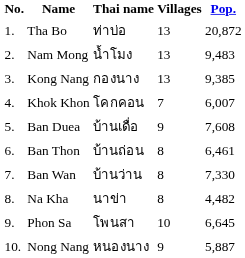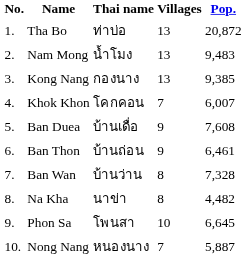Ban Thon | Villages: 8 -> 9
Ban Wan | Pop.: 7,330 -> 7,328
Nong Nang | Villages: 9 -> 7
